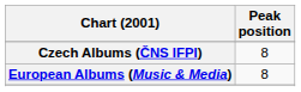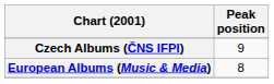Czech Albums (ČNS IFPI) | Peak position: 8 -> 9
